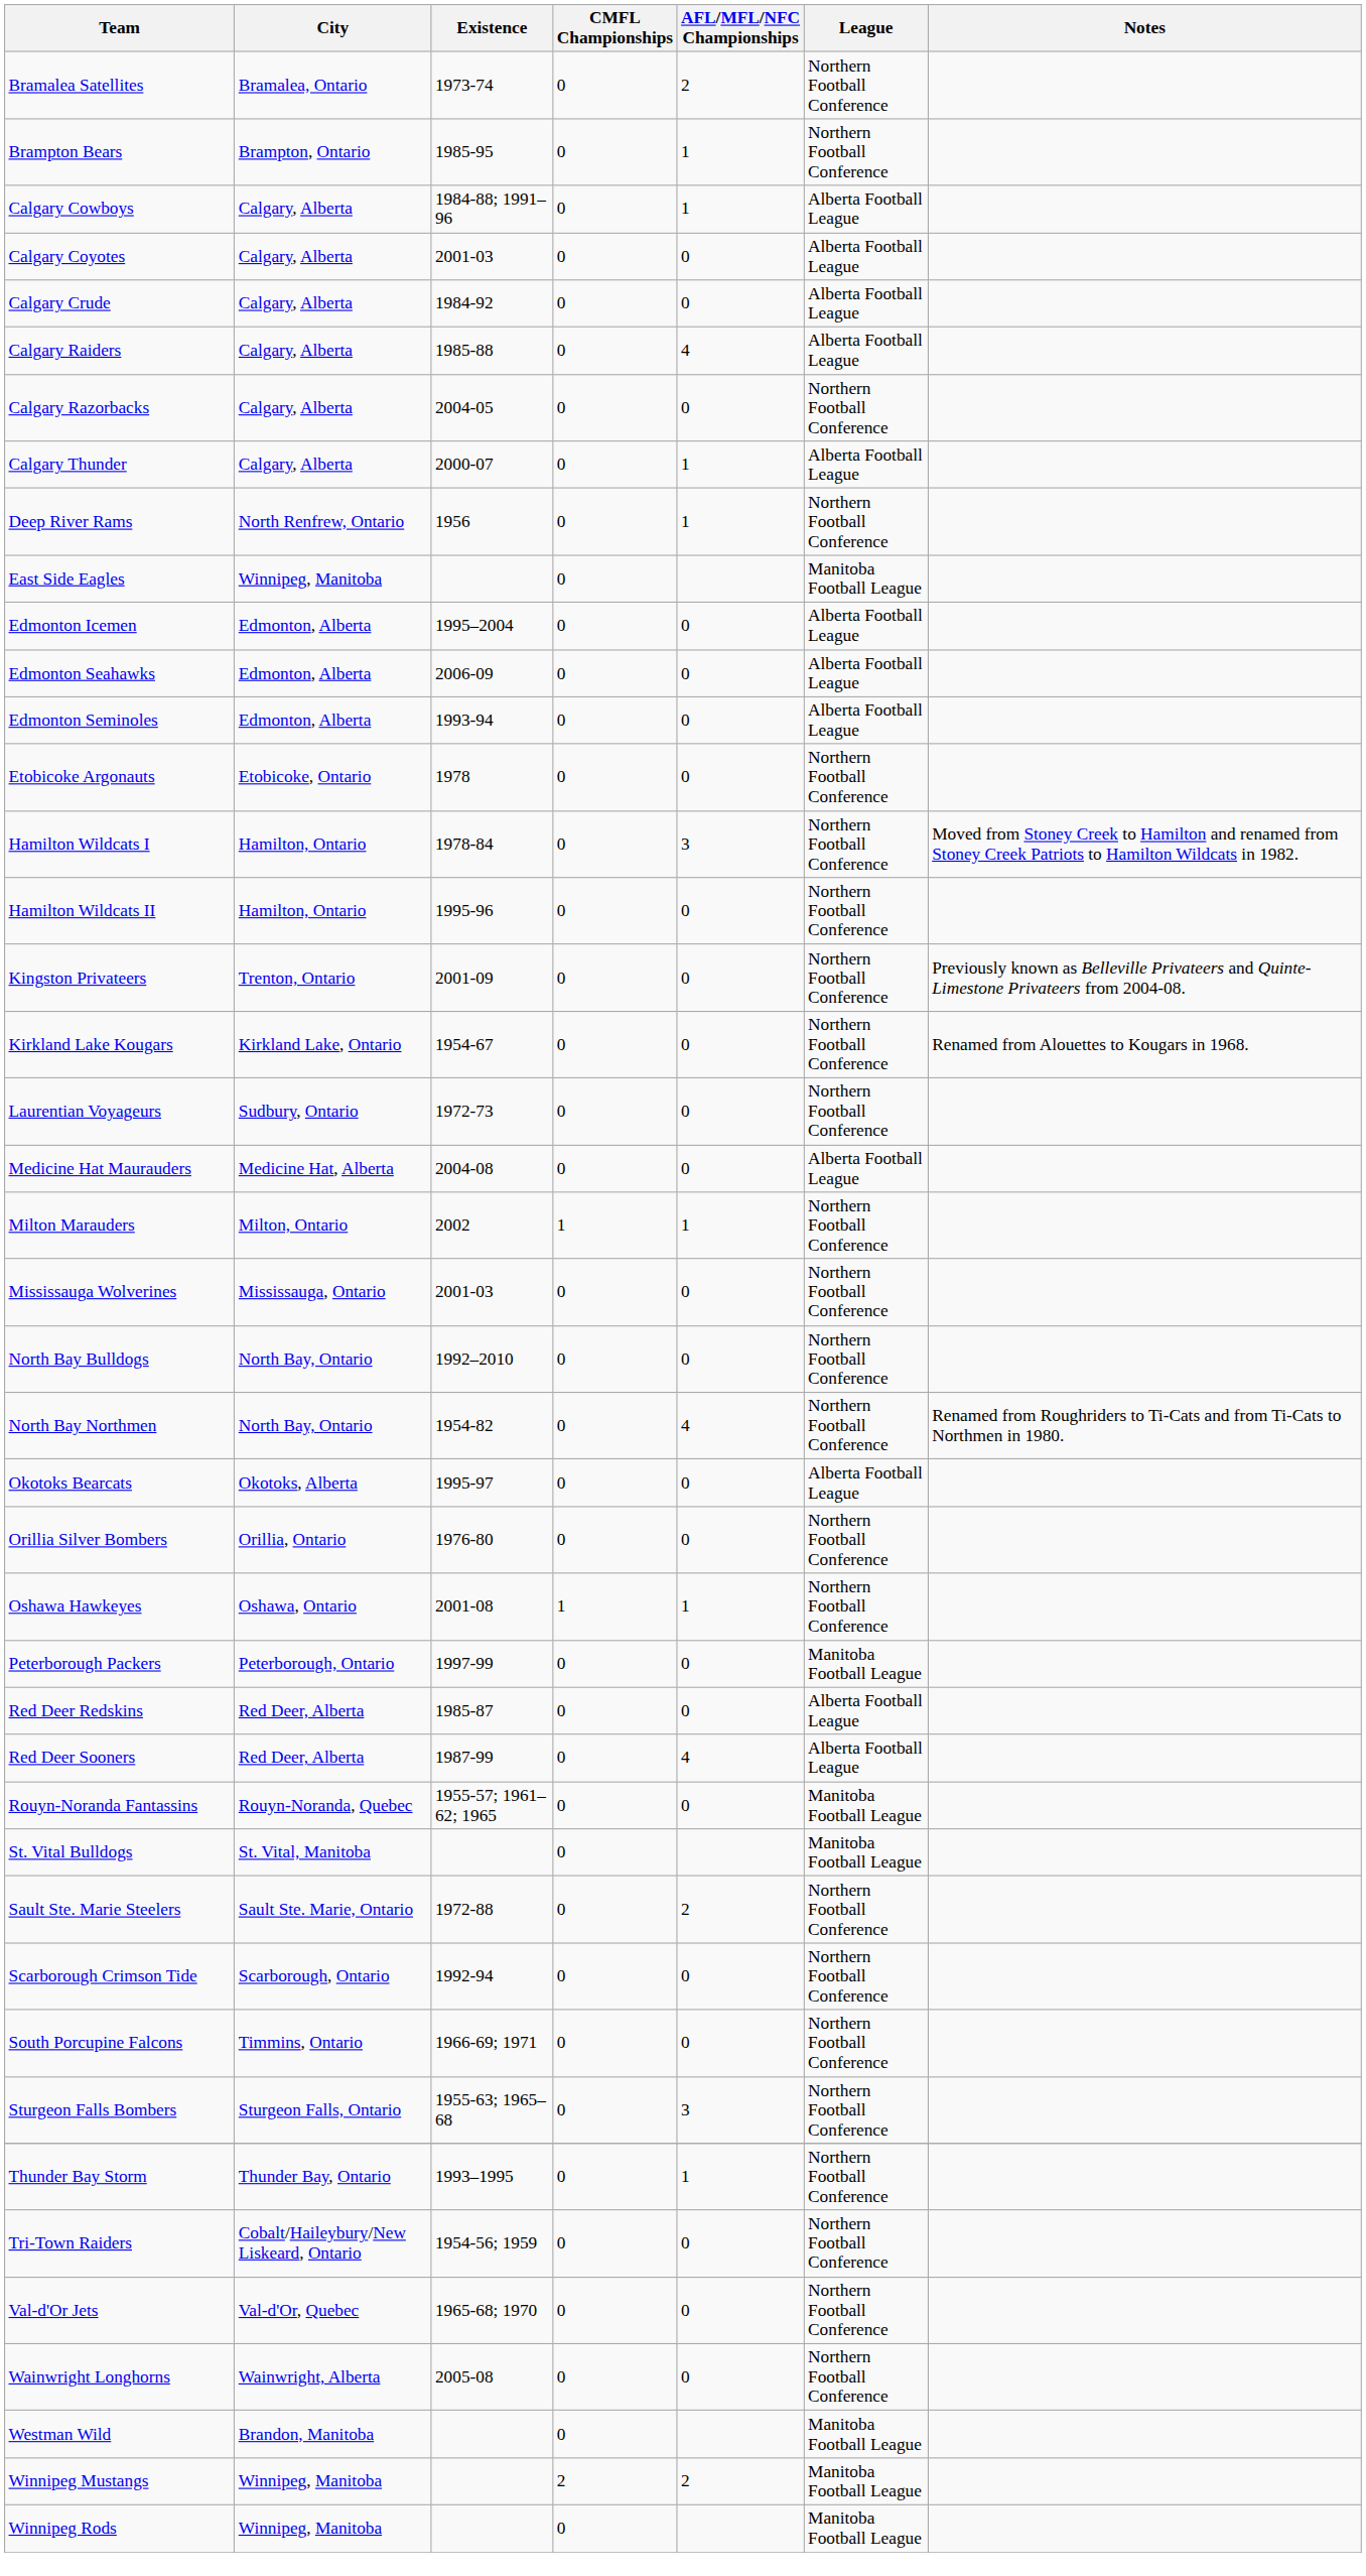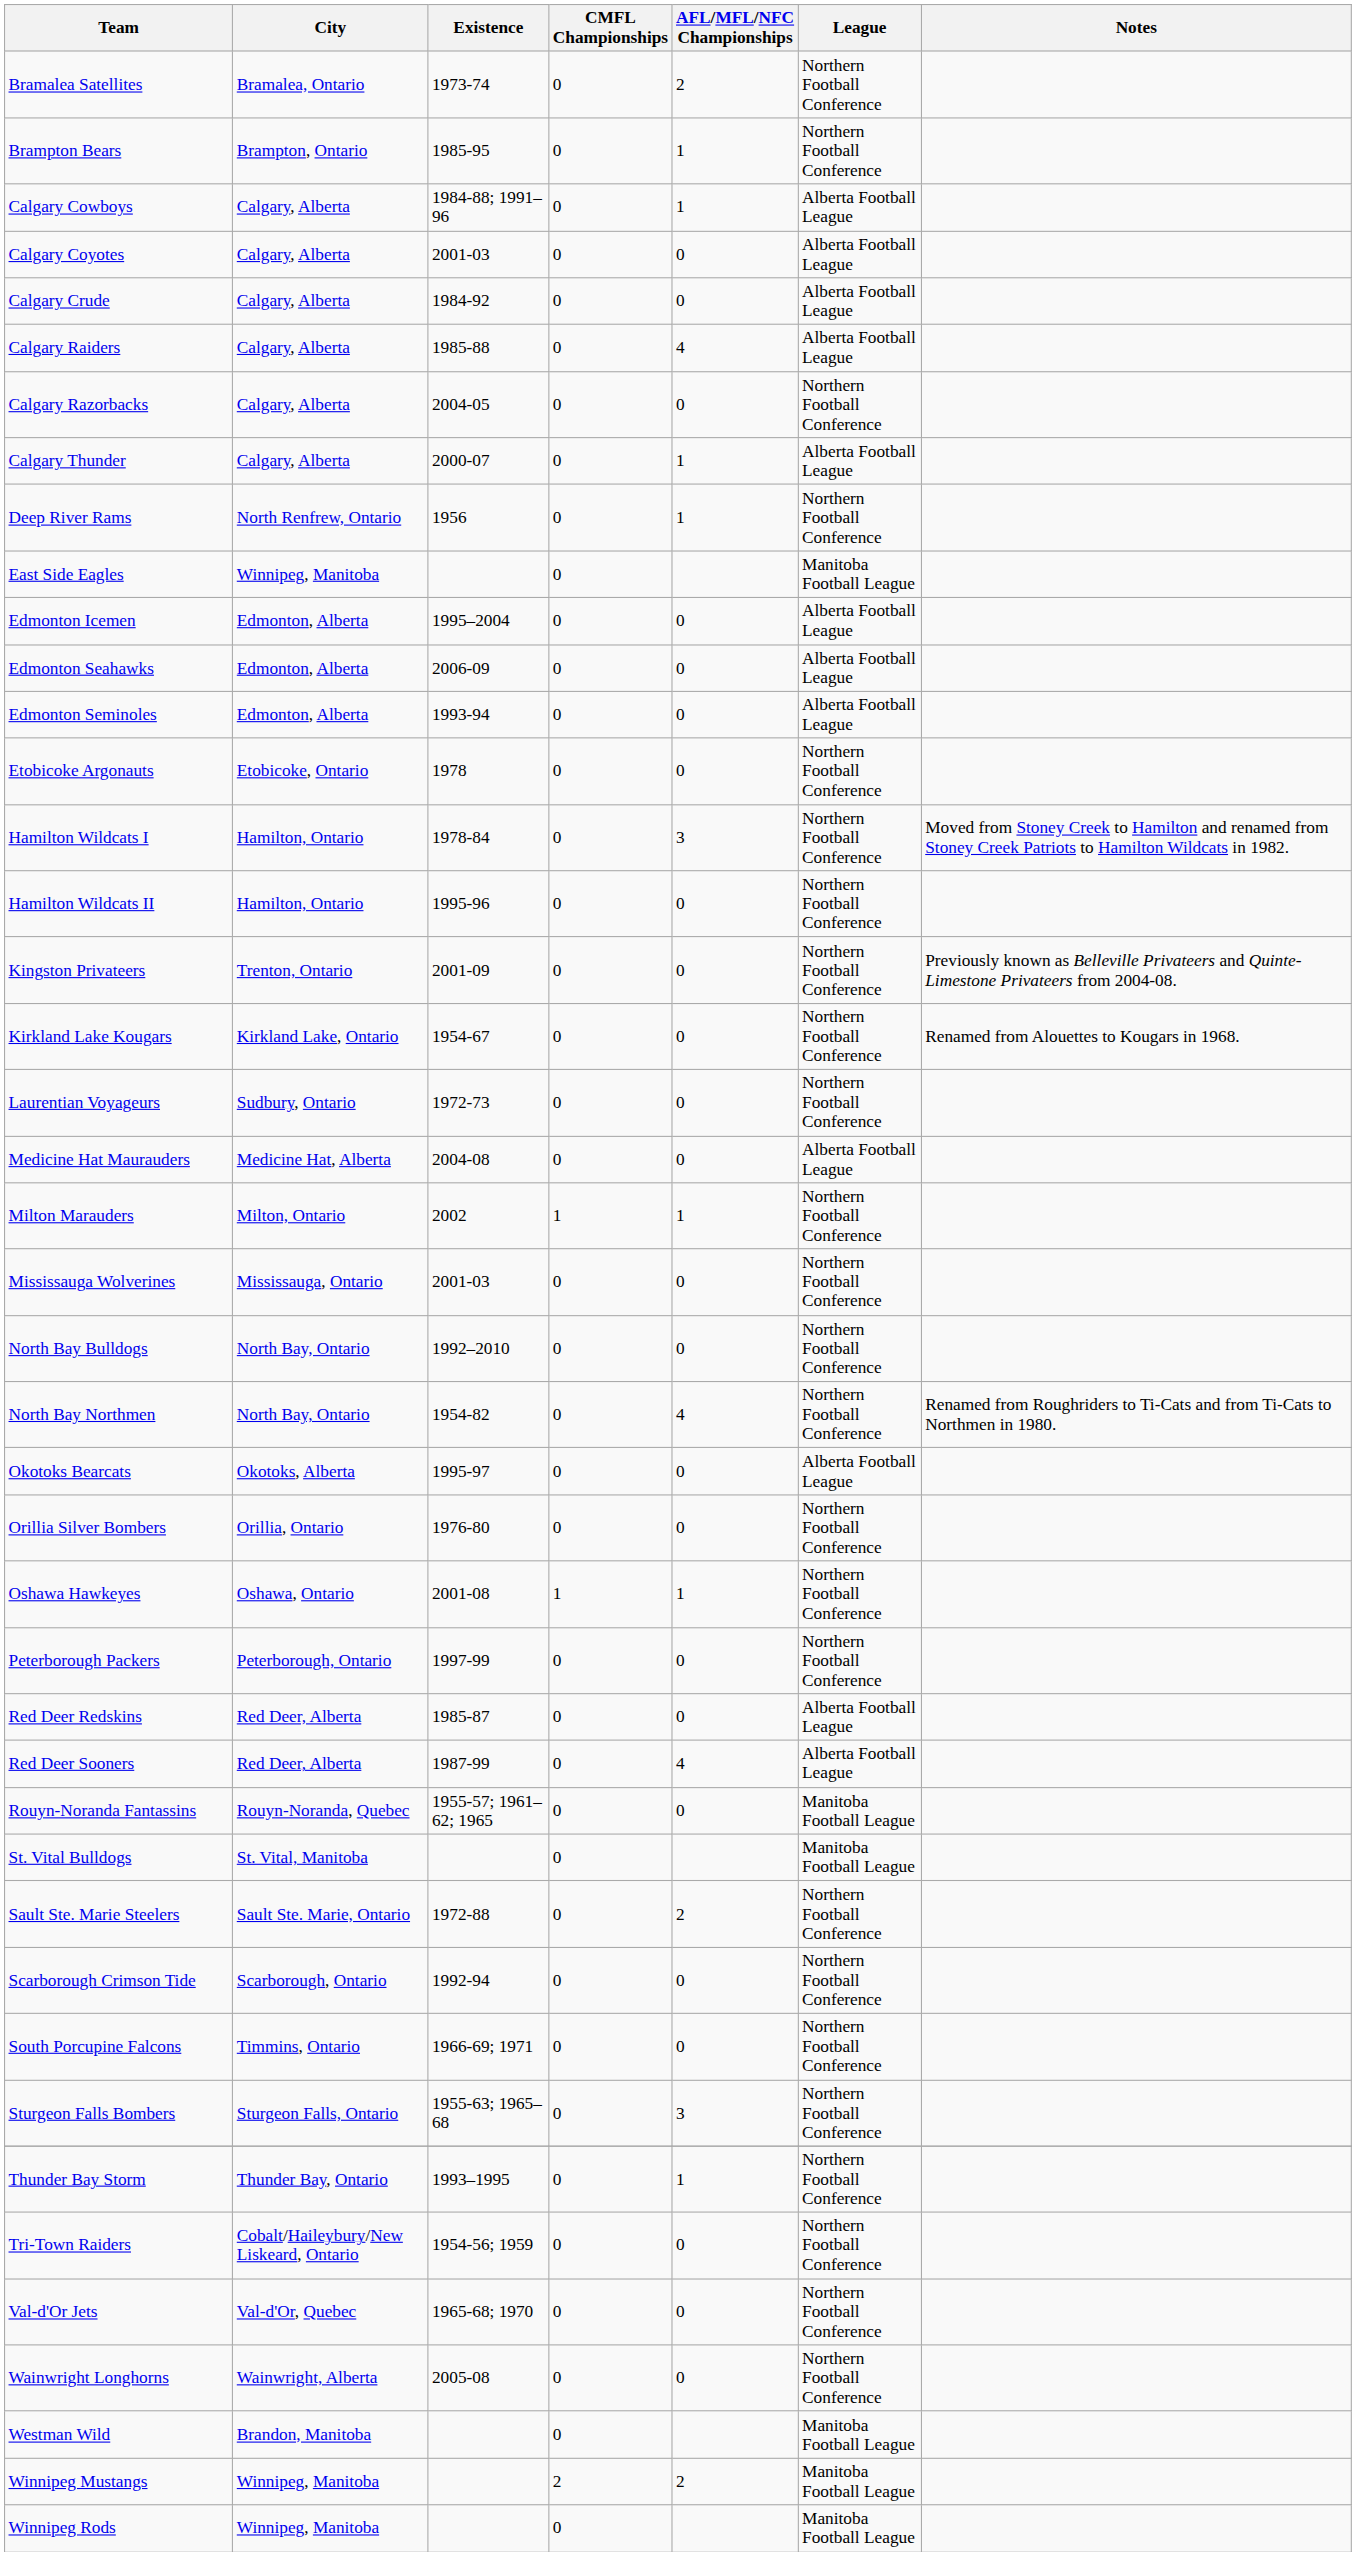Peterborough Packers | League: Manitoba Football League -> Northern Football Conference
